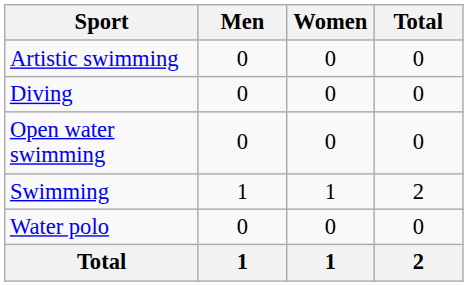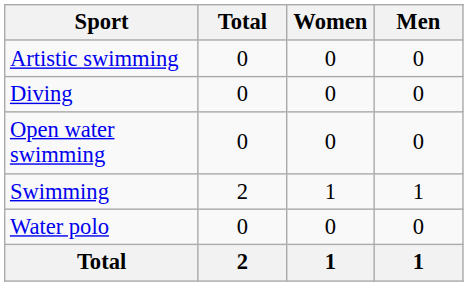columns swapped: Men <-> Total
